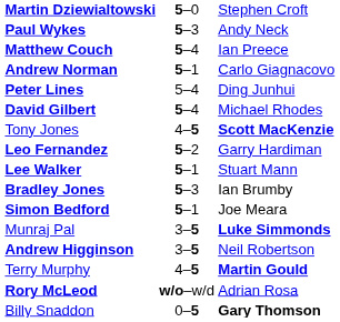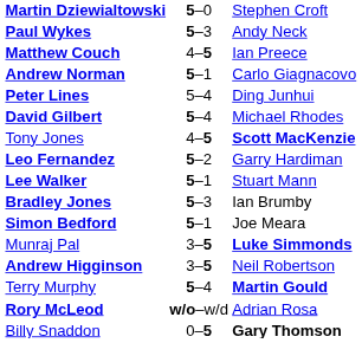Matthew Couch | column 2: 5–4 -> 4–5
Terry Murphy | column 2: 4–5 -> 5–4
